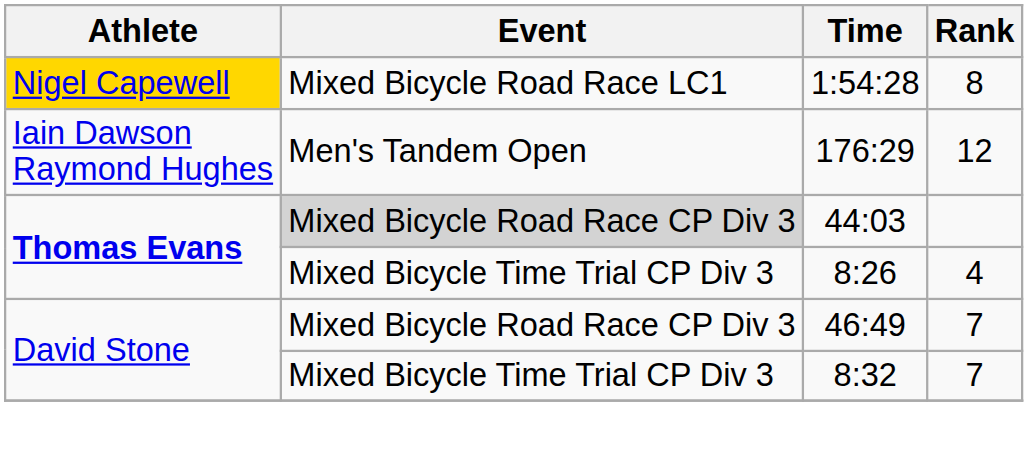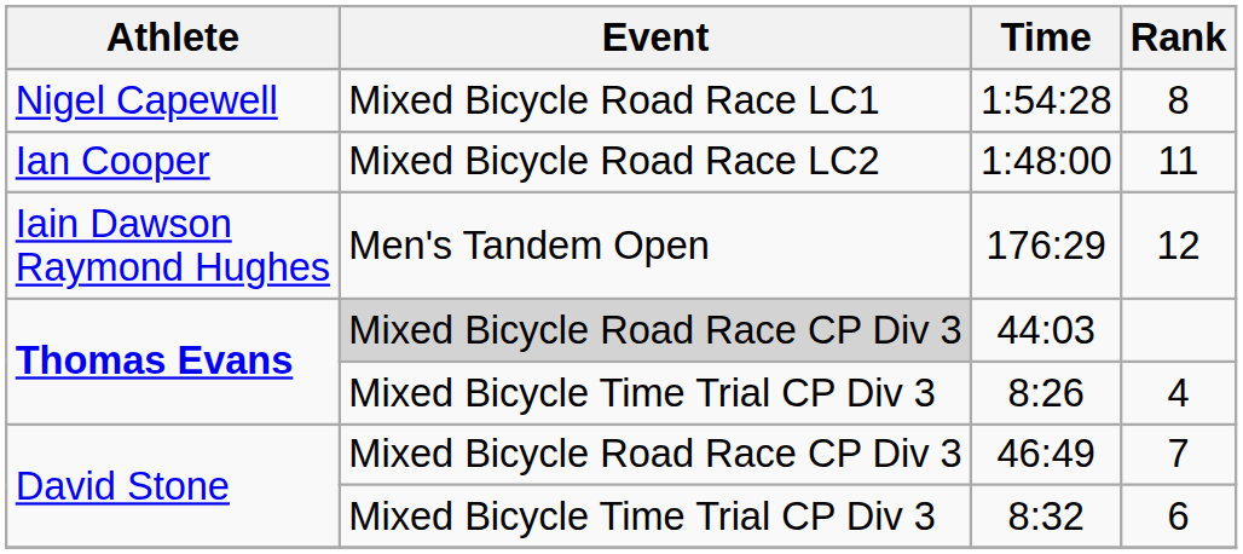1:54:28 | Athlete: gold background -> no background
+ row: Ian Cooper | Mixed Bicycle Road Race LC2 | 1:48:00 | 11
8:32 | Rank: 7 -> 6
